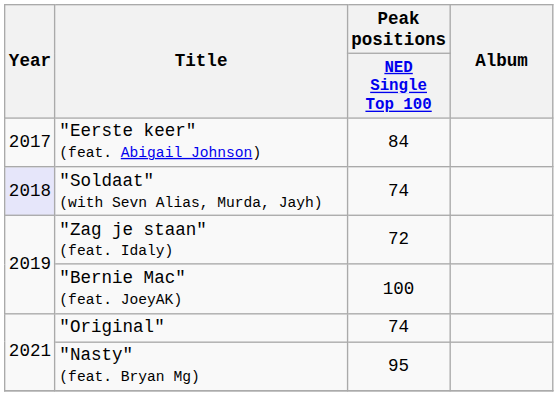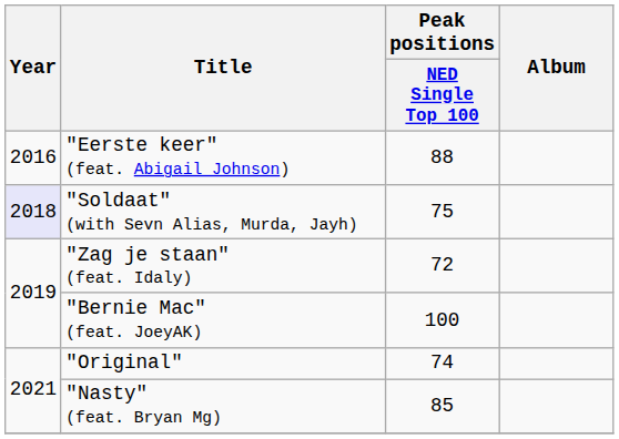"Eerste keer" (feat. Abigail Johnson) | Year: 2017 -> 2016
"Eerste keer" (feat. Abigail Johnson) | Peak positions / NED Single Top 100: 84 -> 88
"Soldaat" (with Sevn Alias, Murda, Jayh) | Peak positions / NED Single Top 100: 74 -> 75
"Nasty" (feat. Bryan Mg) | Peak positions / NED Single Top 100: 95 -> 85
